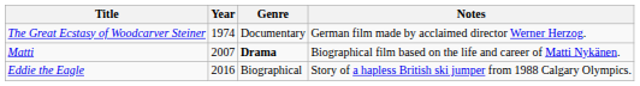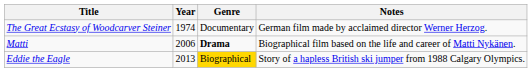Matti | Year: 2007 -> 2006
Eddie the Eagle | Year: 2016 -> 2013
Eddie the Eagle | Genre: no background -> gold background
